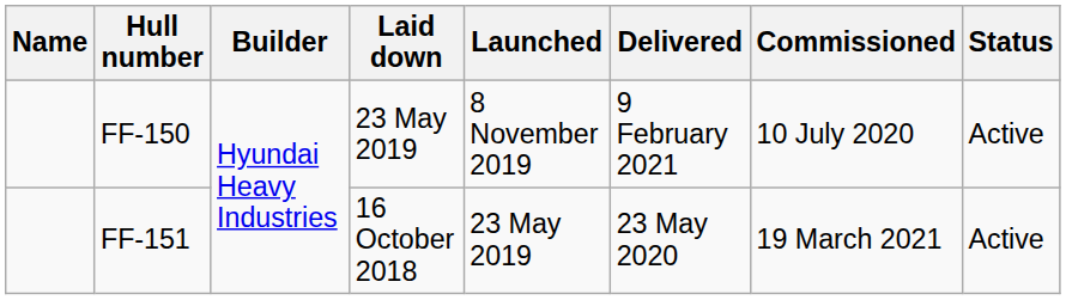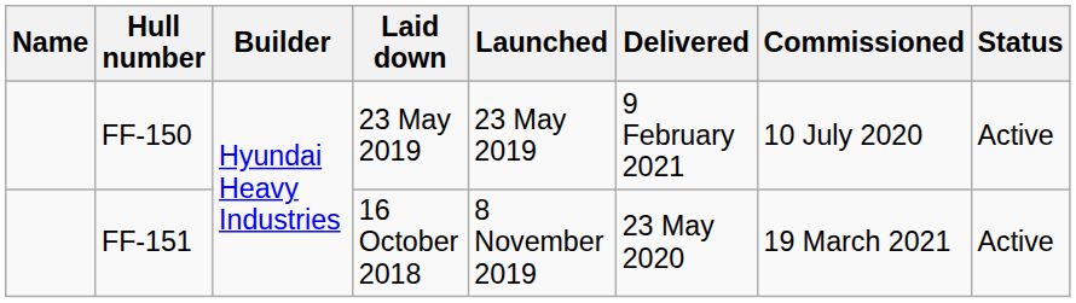FF-150 | Launched: 8 November 2019 -> 23 May 2019
FF-151 | Launched: 23 May 2019 -> 8 November 2019
